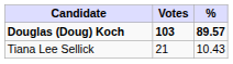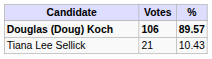Douglas (Doug) Koch | Votes: 103 -> 106
